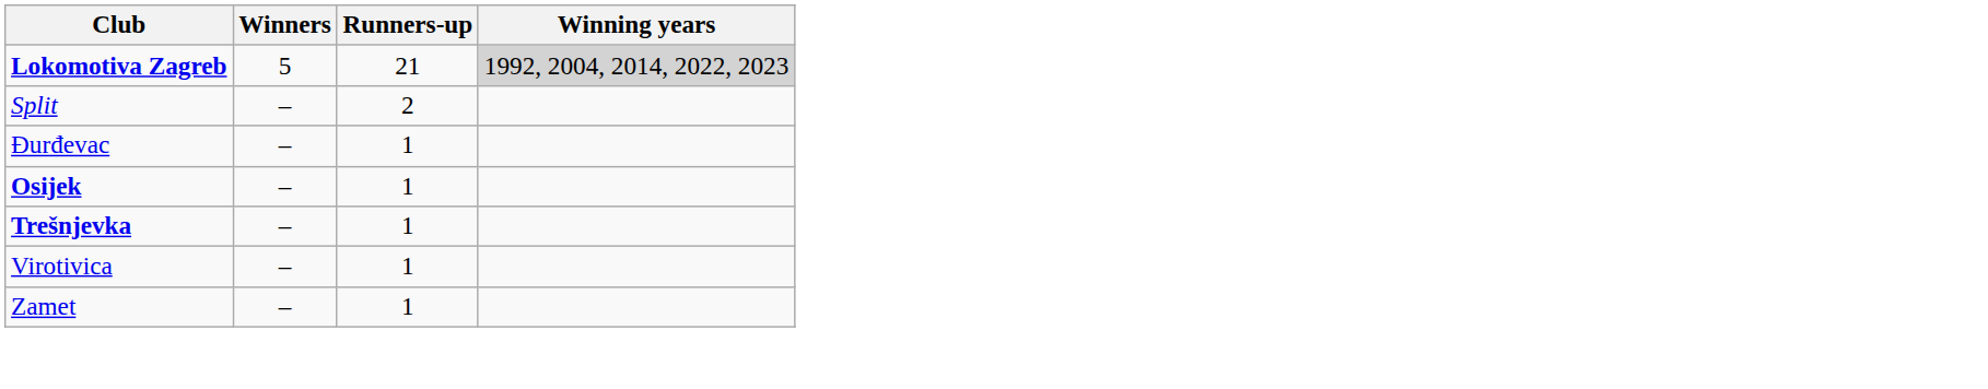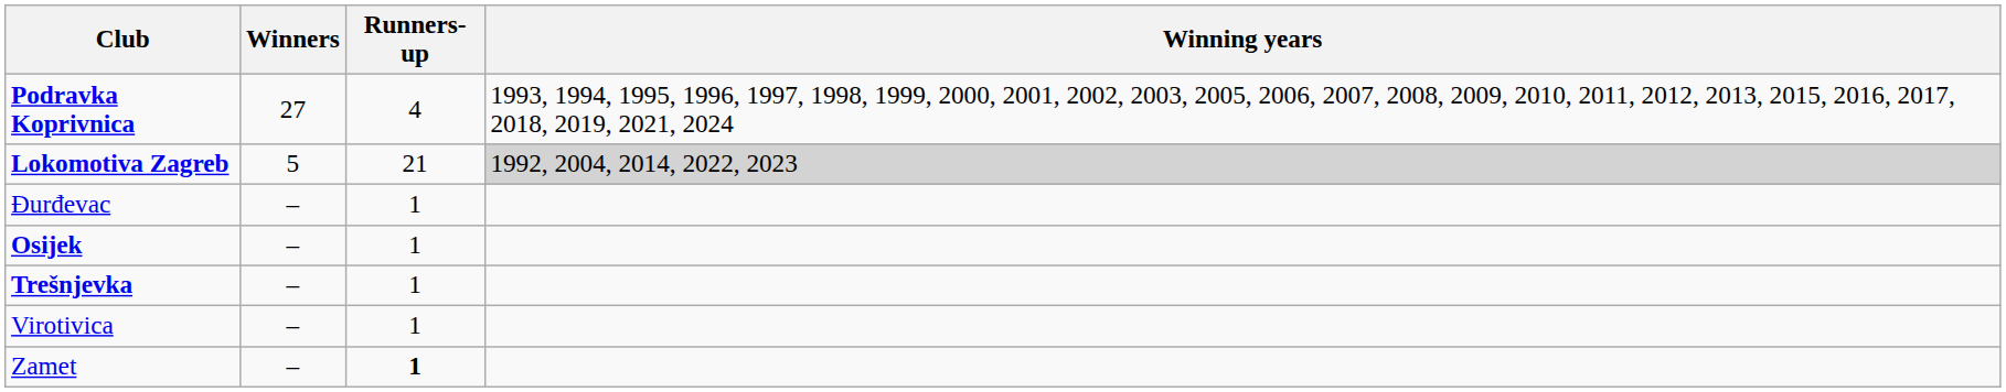+ row: Podravka Koprivnica | 27 | 4 | 1993, 1994, 1995, 1996, 1997, 1998, 1999, 2000, 2001, 2002, 2003, 2005, 2006, 2007, 2008, 2009, 2010, 2011, 2012, 2013, 2015, 2016, 2017, 2018, 2019, 2021, 2024
- row: Split | – | 2
Zamet | Runners-up: normal -> bold
